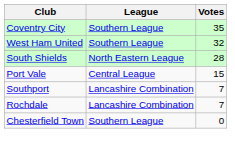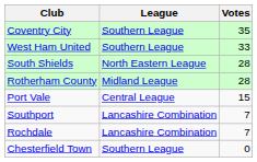West Ham United | Votes: 32 -> 33
+ row: Rotherham County | Midland League | 28
